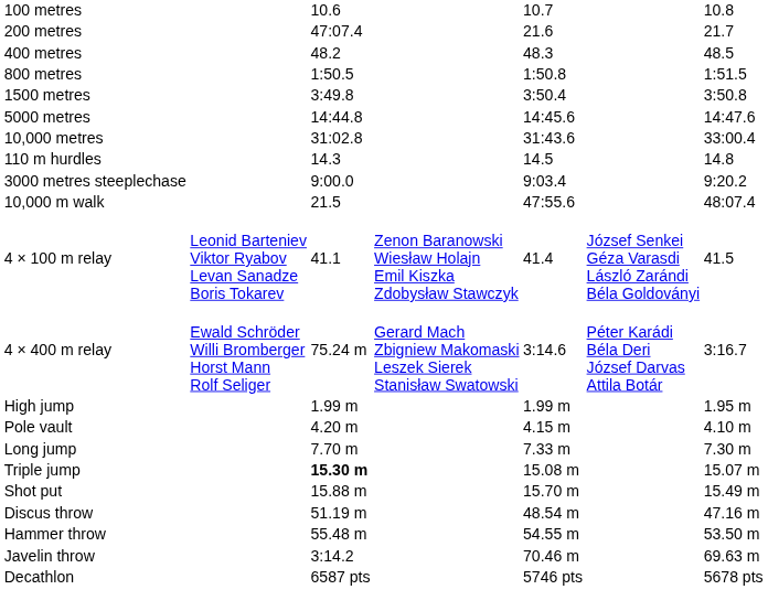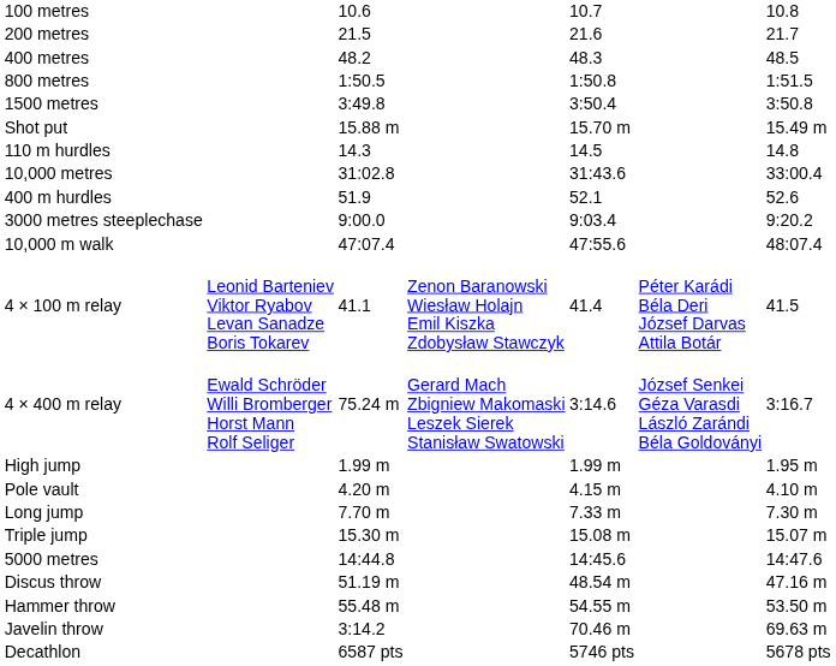200 metres | column 3: 47:07.4 -> 21.5
rows swapped: 5000 metres <-> Shot put
rows swapped: 10,000 metres <-> 110 m hurdles
+ row: 400 m hurdles | 51.9 | 52.1 | 52.6
10,000 m walk | column 3: 21.5 -> 47:07.4
4 × 100 m relay | column 6: József Senkei Géza Varasdi László Zarándi Béla Goldoványi -> Péter Karádi Béla Deri József Darvas Attila Botár
4 × 400 m relay | column 6: Péter Karádi Béla Deri József Darvas Attila Botár -> József Senkei Géza Varasdi László Zarándi Béla Goldoványi
Triple jump | column 3: bold -> normal
